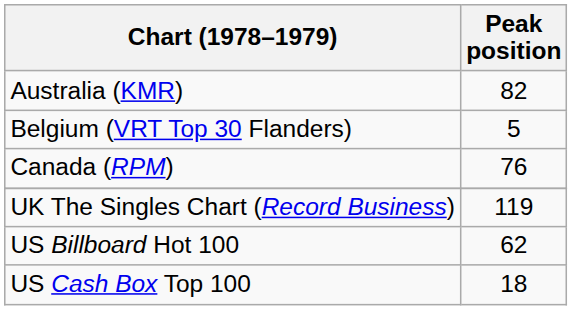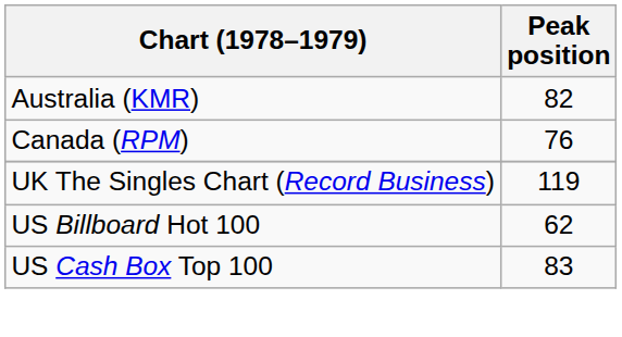- row: Belgium (VRT Top 30 Flanders) | 5
US Cash Box Top 100 | Peak position: 18 -> 83
